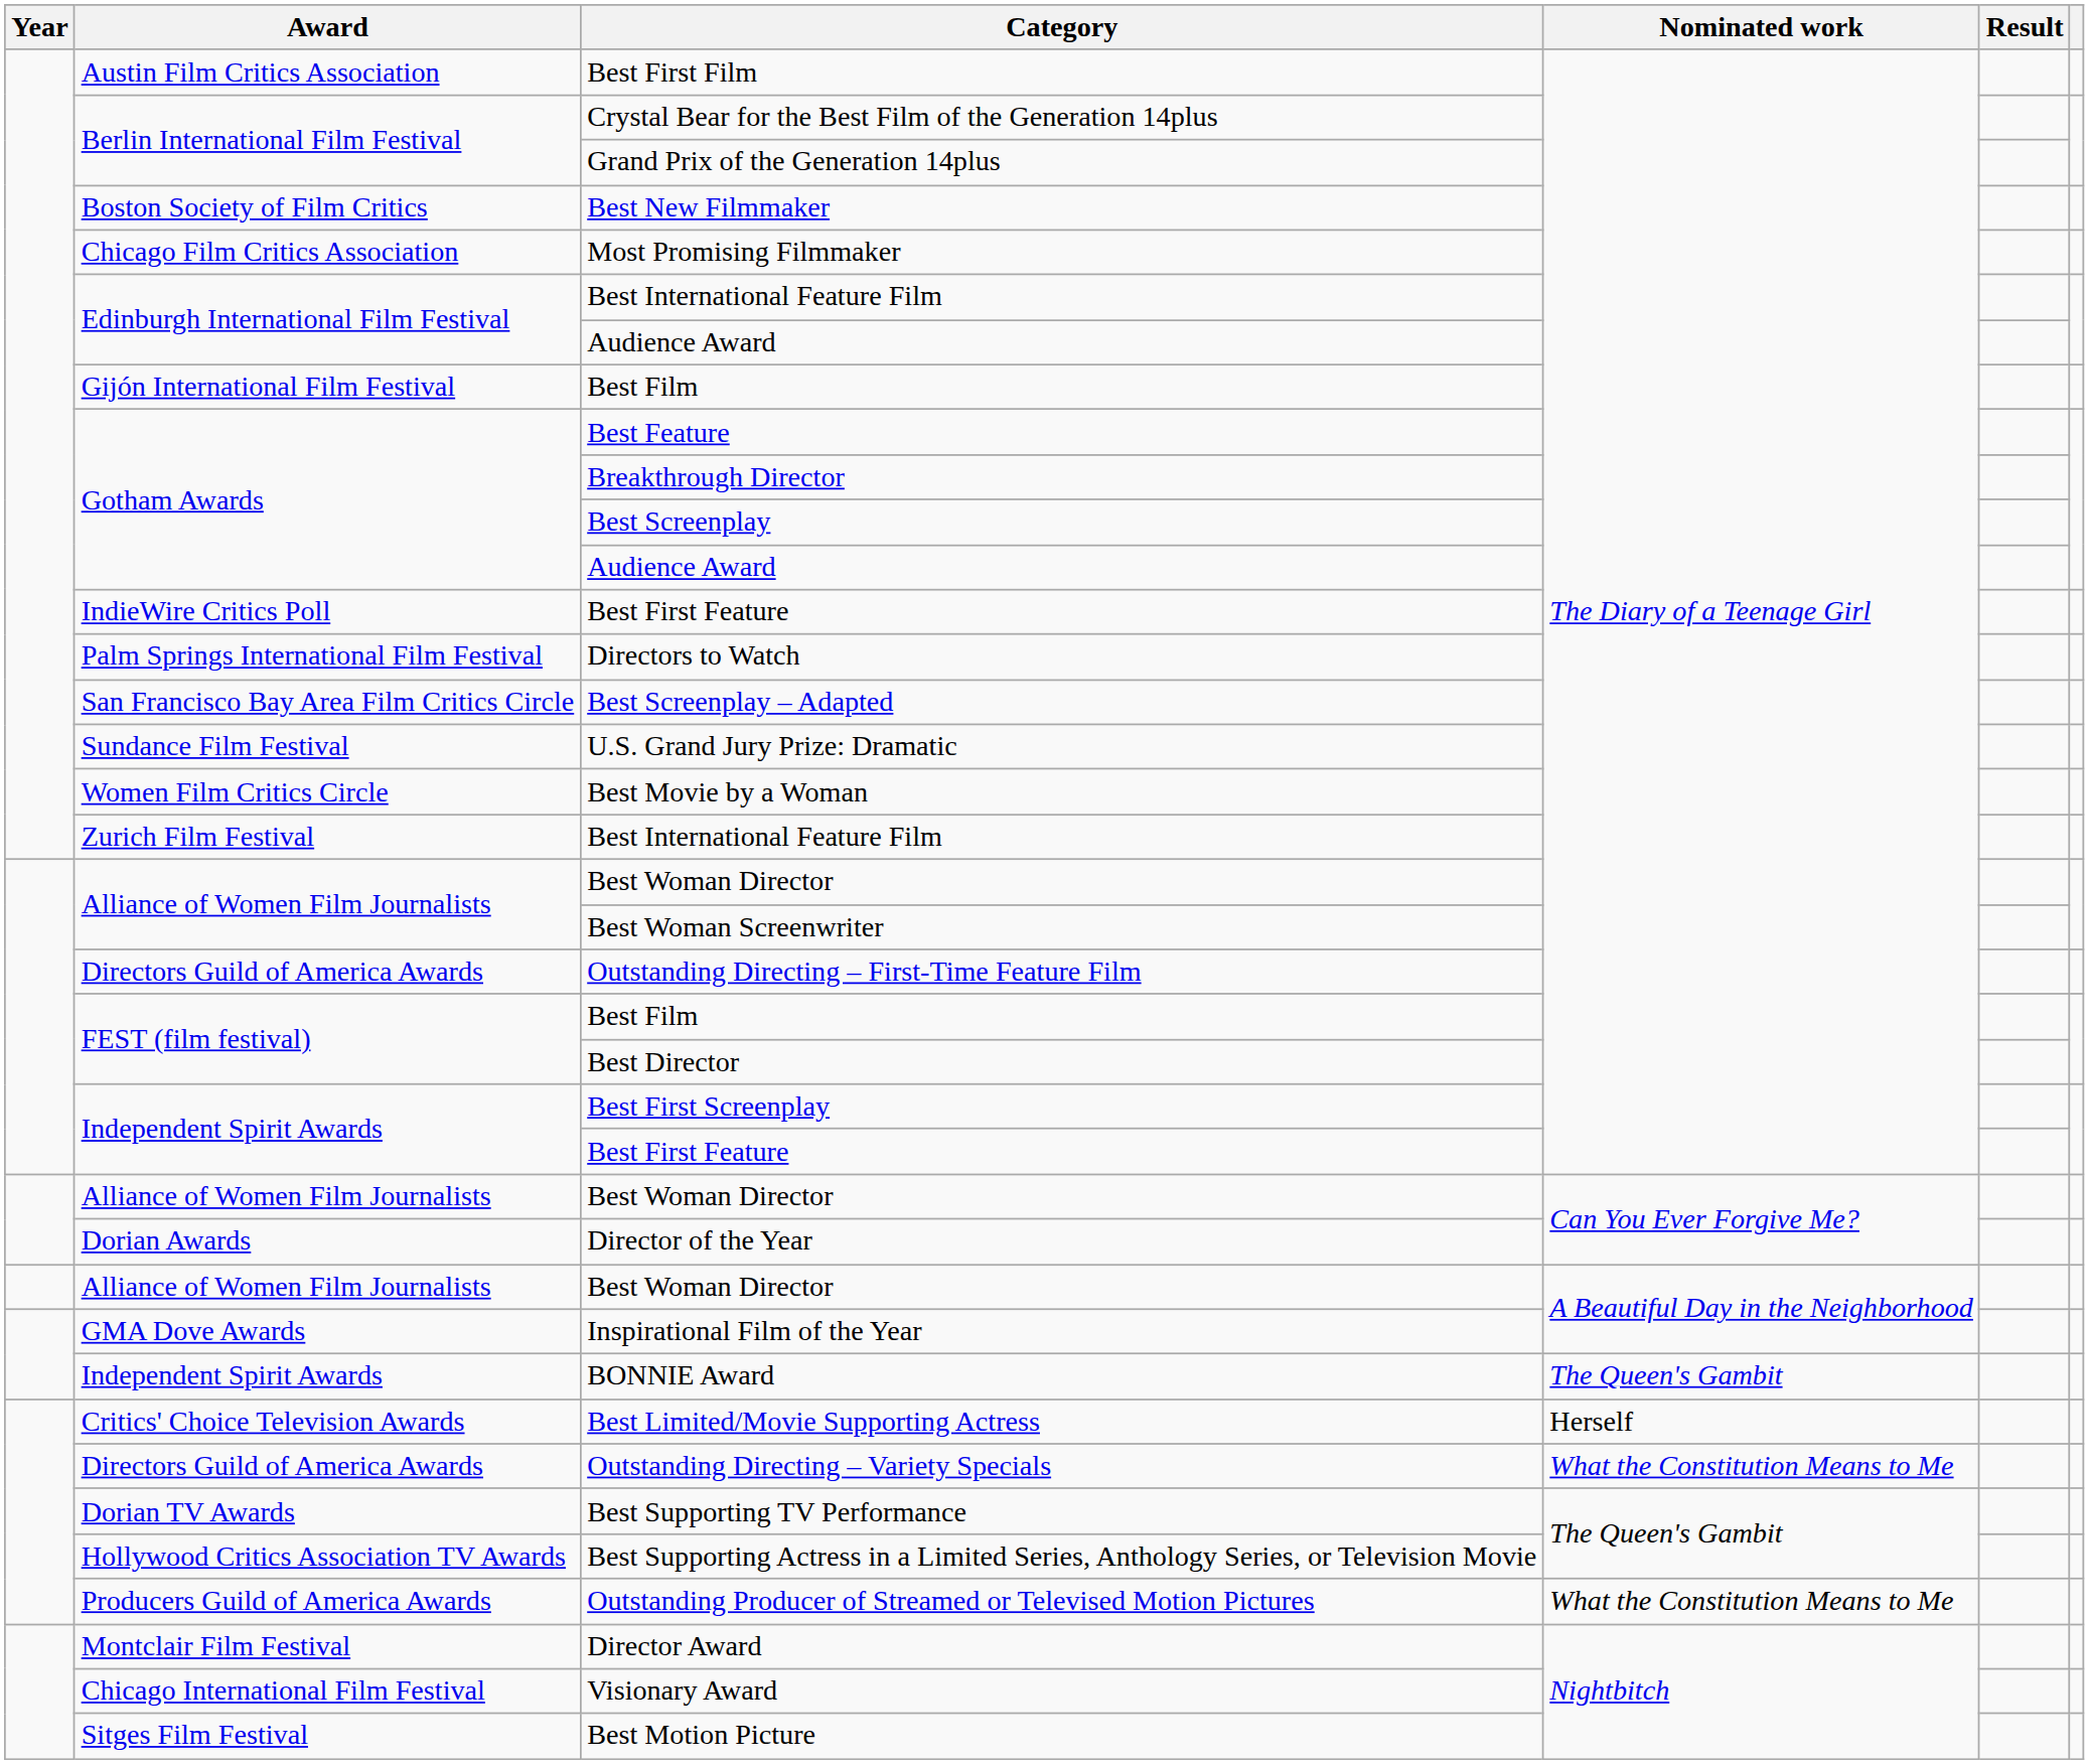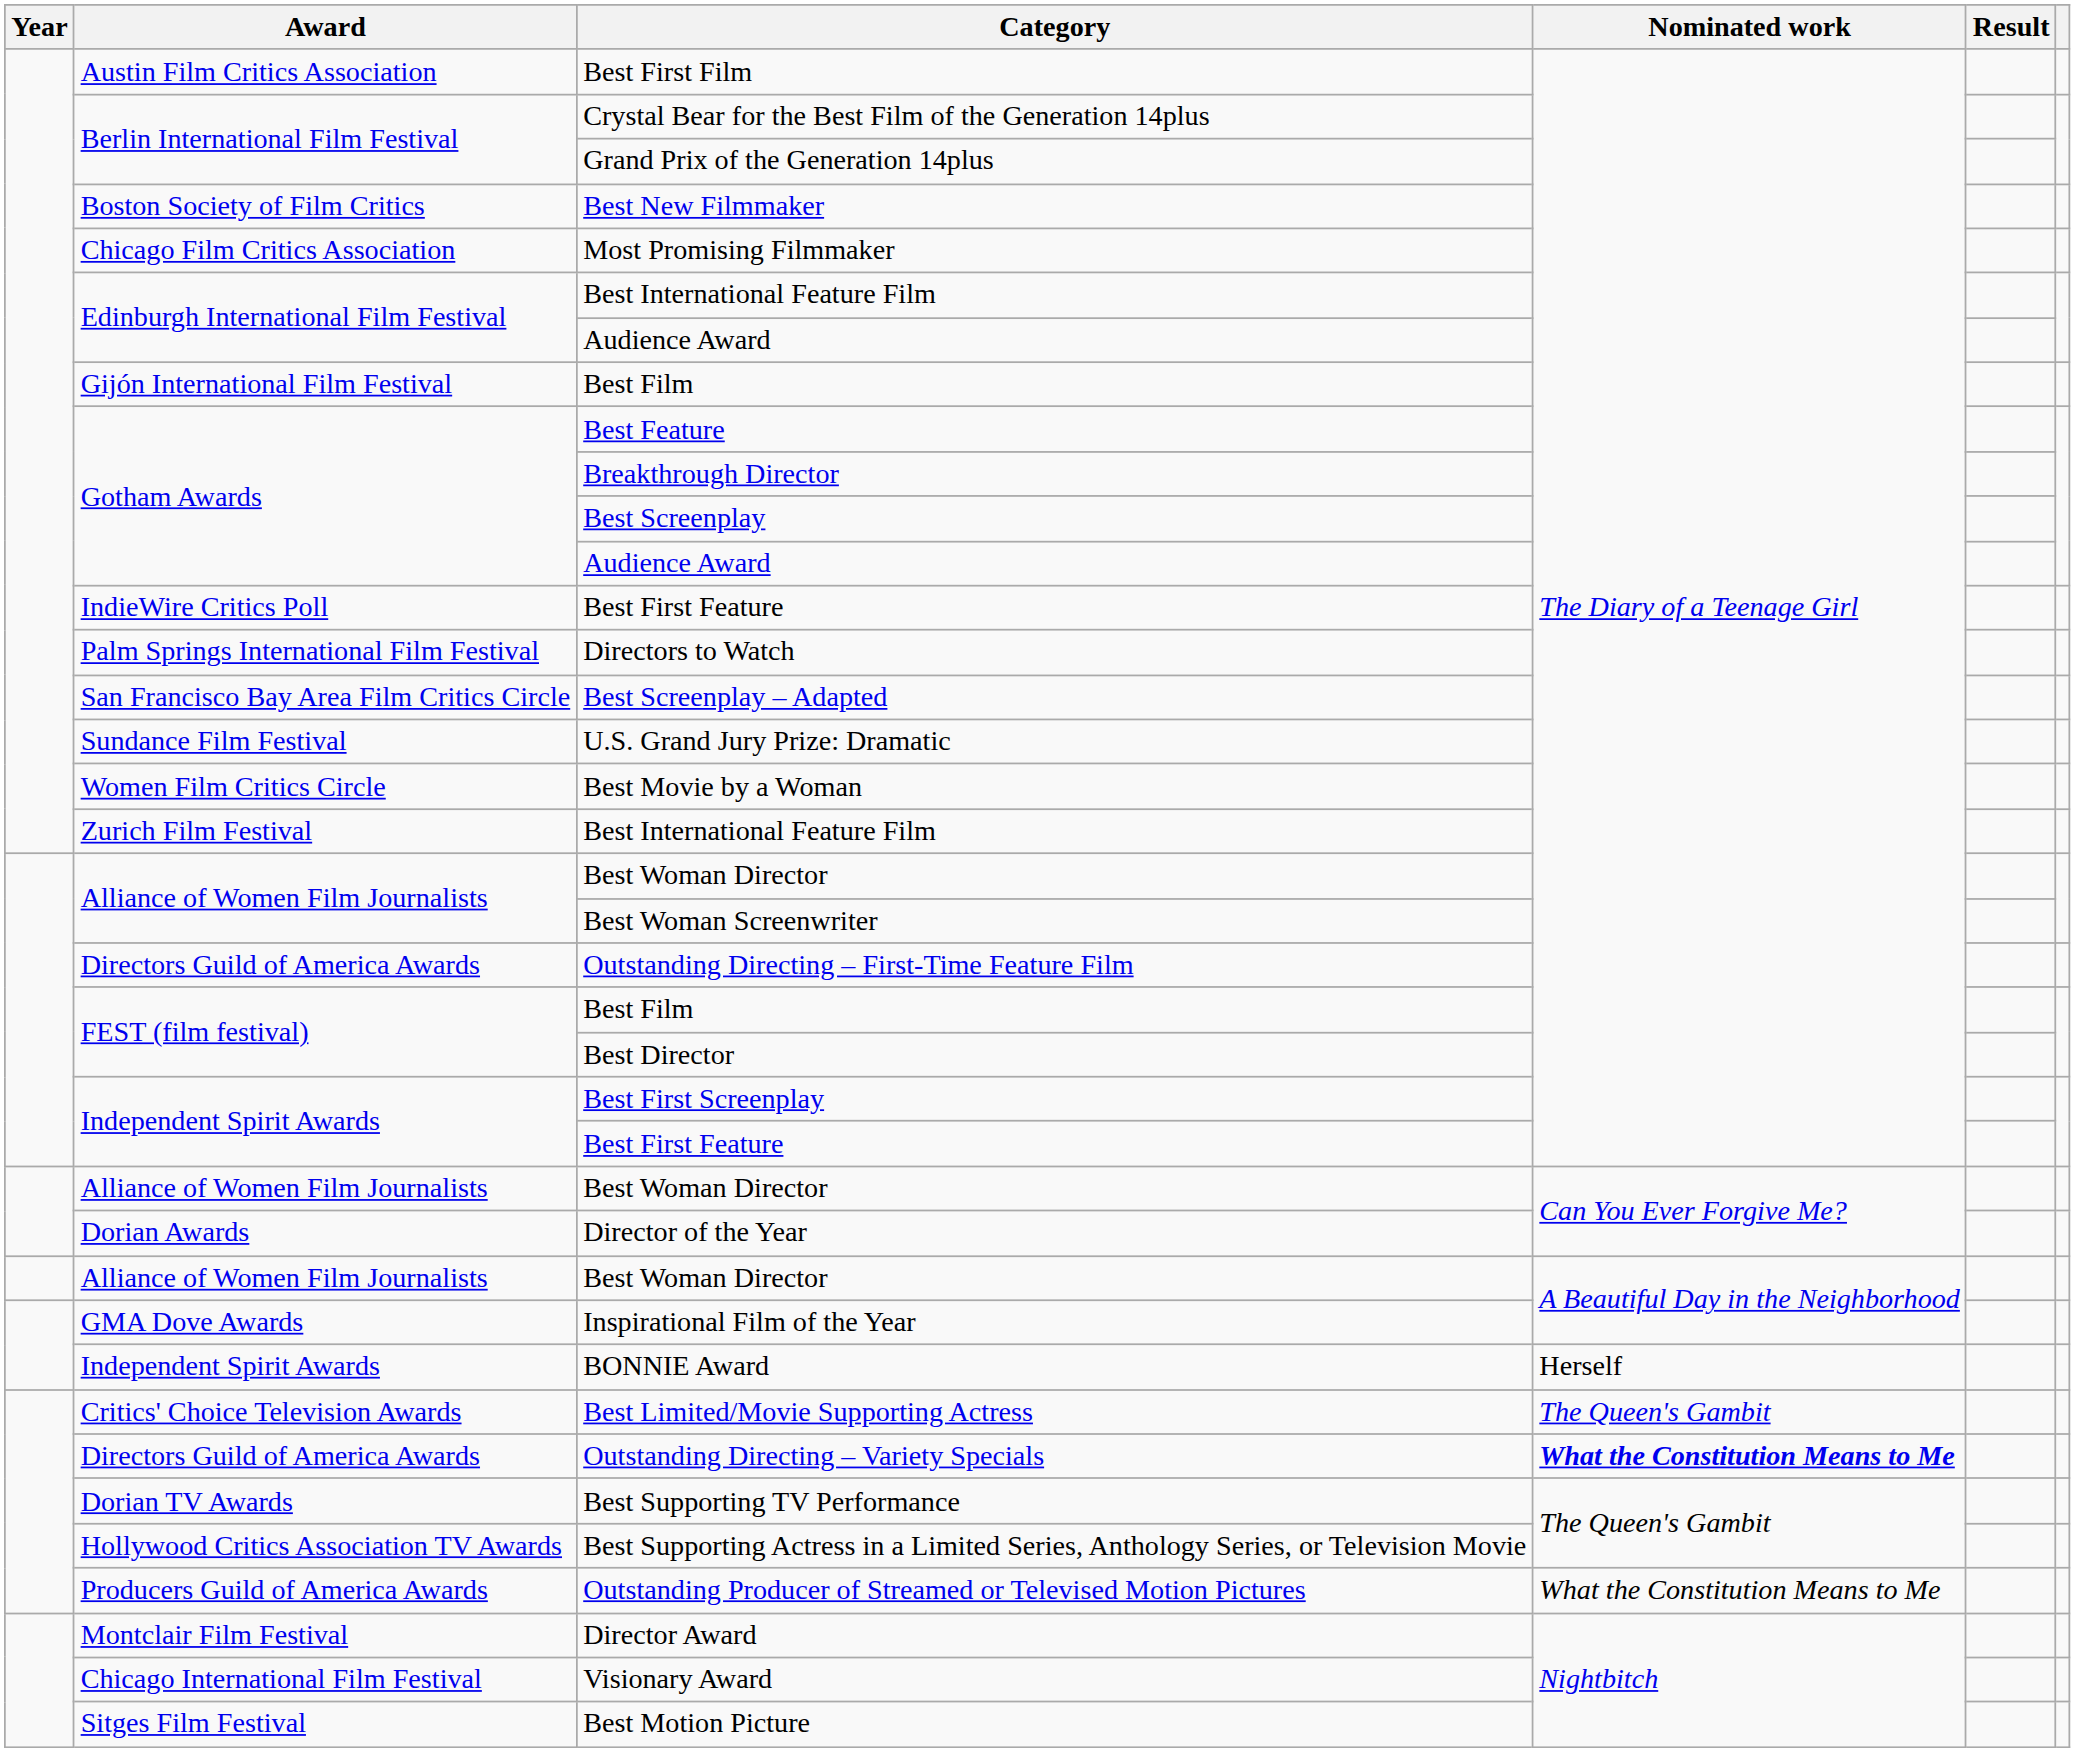BONNIE Award | Nominated work: The Queen's Gambit -> Herself
Best Limited/Movie Supporting Actress | Nominated work: Herself -> The Queen's Gambit
Outstanding Directing – Variety Specials | Nominated work: normal -> bold
